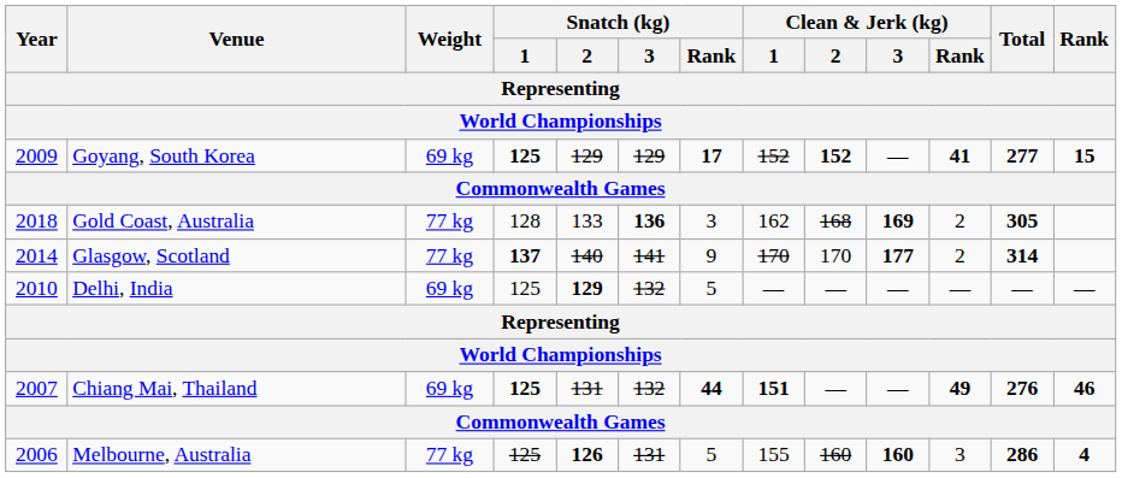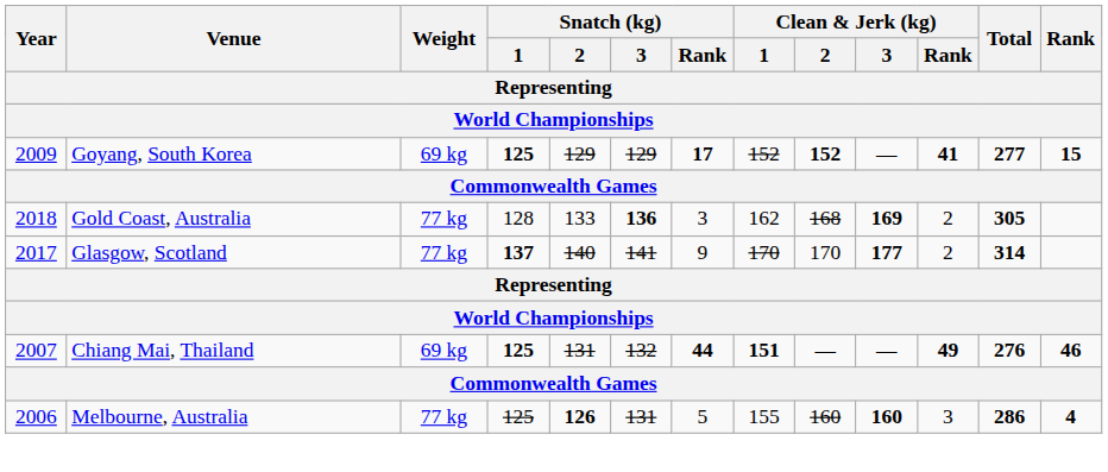Glasgow, Scotland | Year: 2014 -> 2017
- row: 2010 | Delhi, India | 69 kg | 125 | 129 | 132 | 5 | — | — | — | — | — | —
